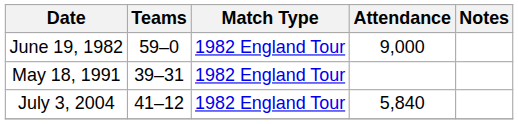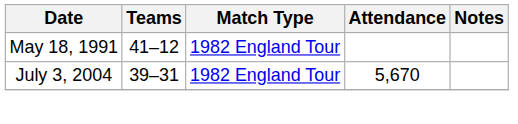- row: June 19, 1982 | 59–0 | 1982 England Tour | 9,000
May 18, 1991 | Teams: 39–31 -> 41–12
July 3, 2004 | Teams: 41–12 -> 39–31
July 3, 2004 | Attendance: 5,840 -> 5,670
